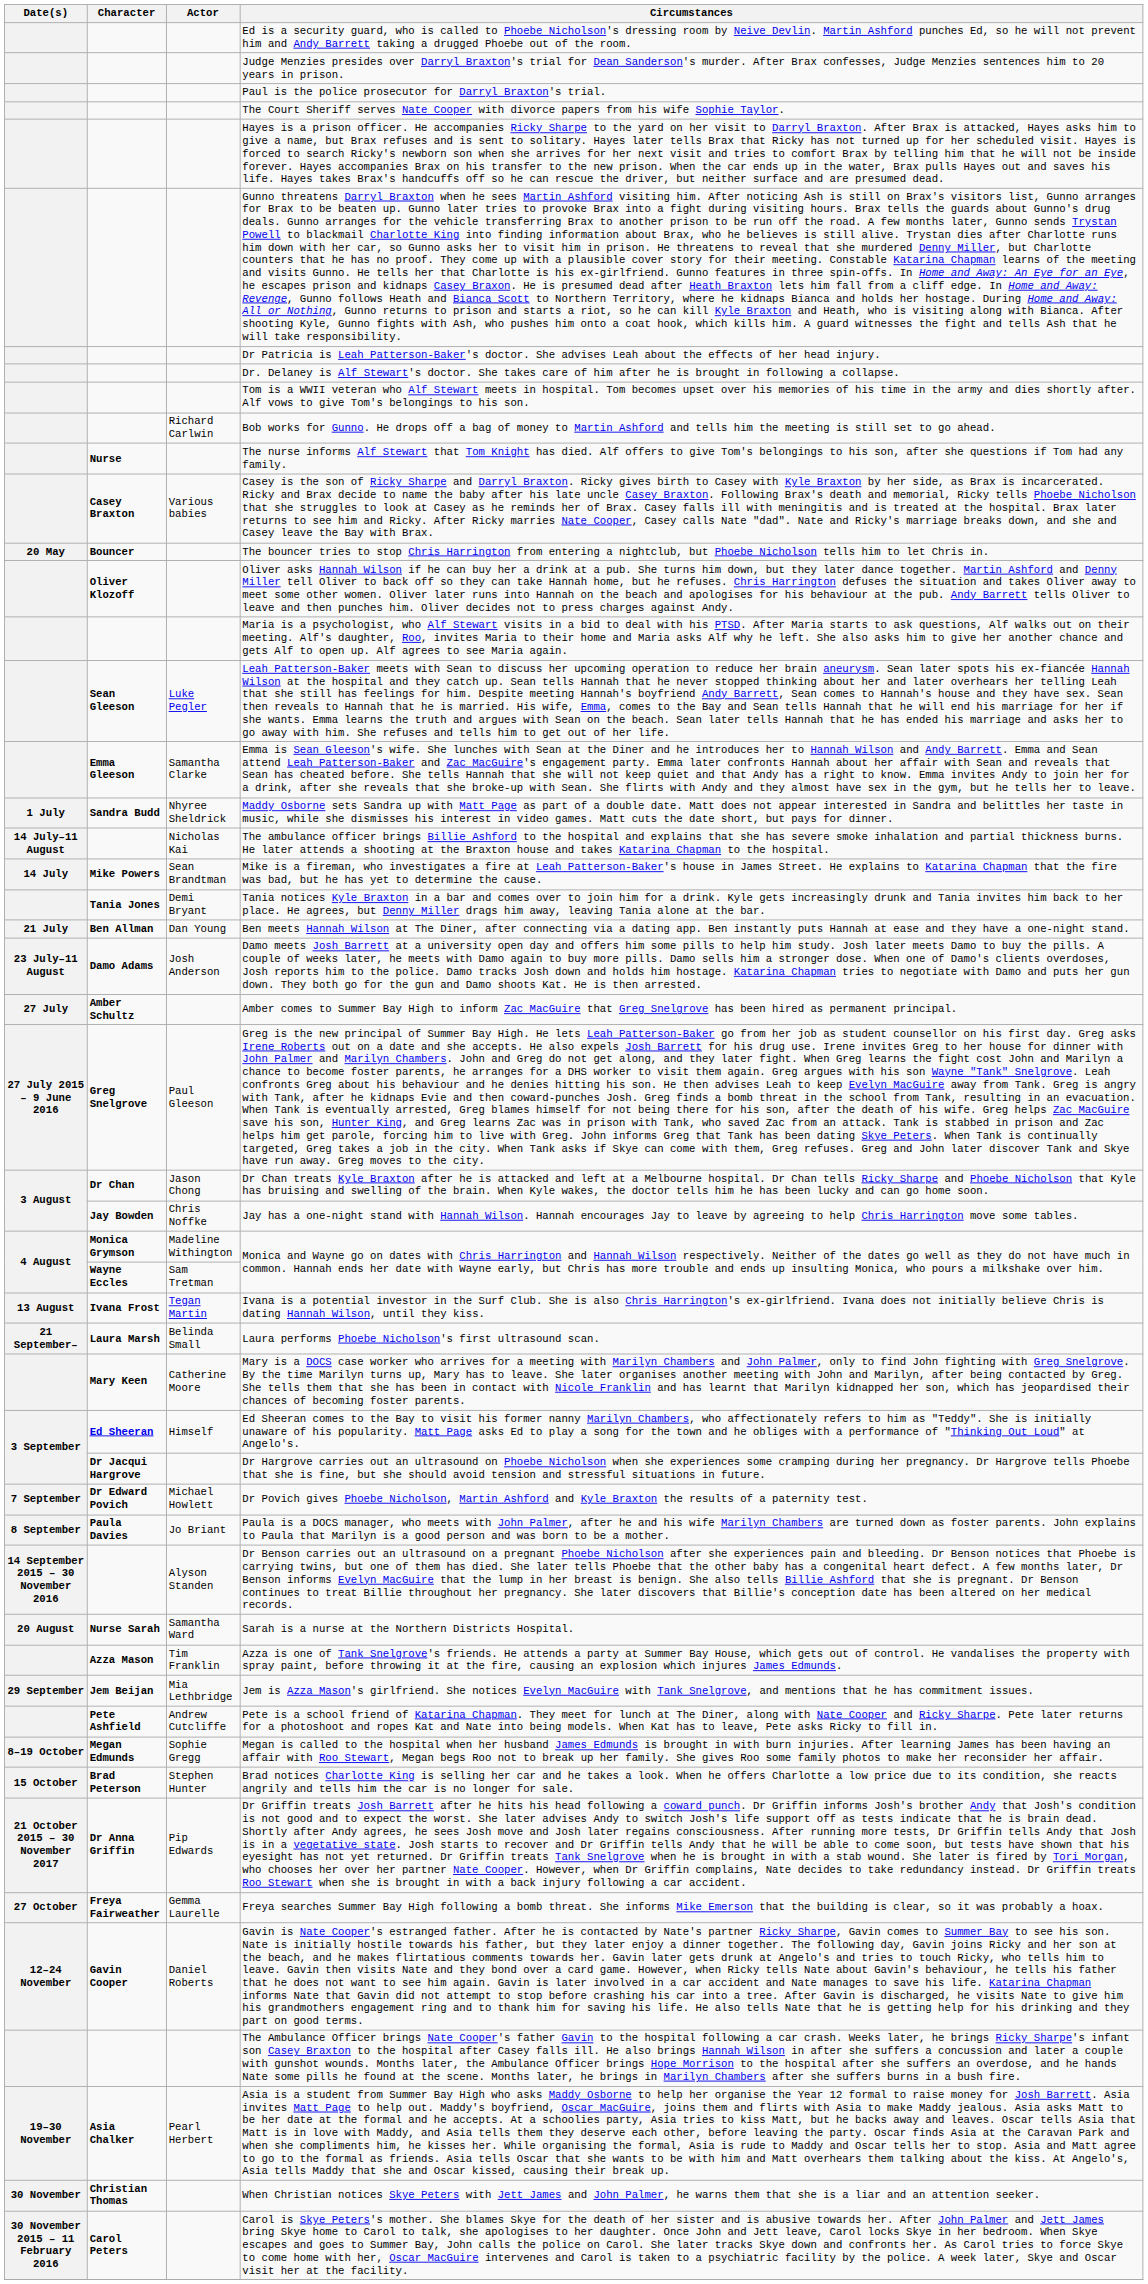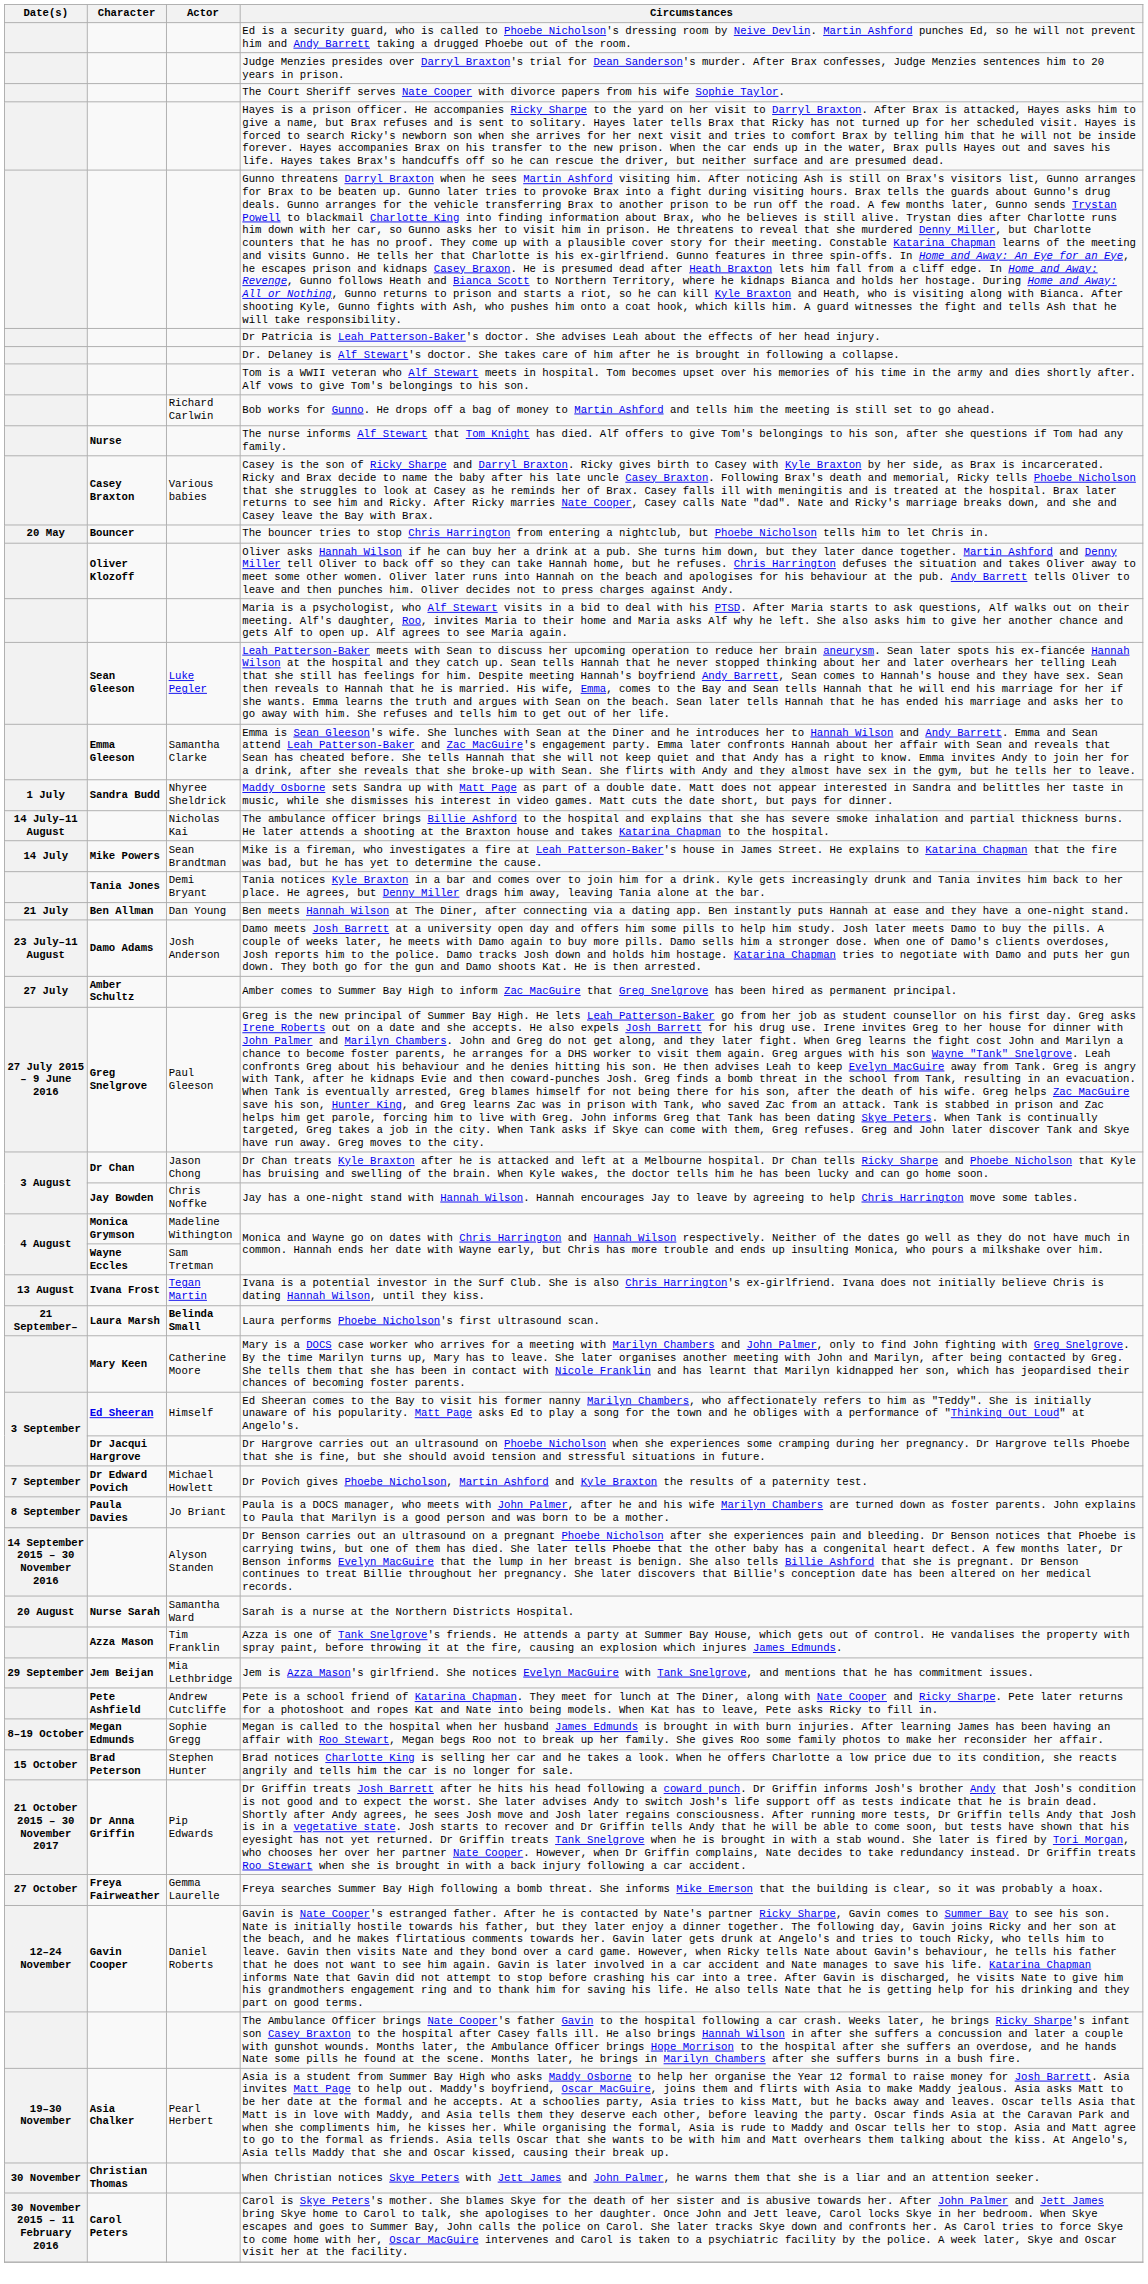- row: Paul is the police prosecutor for Darryl Braxton's trial.
Laura performs Phoebe Nicholson's first ultrasound scan. | Actor: normal -> bold
